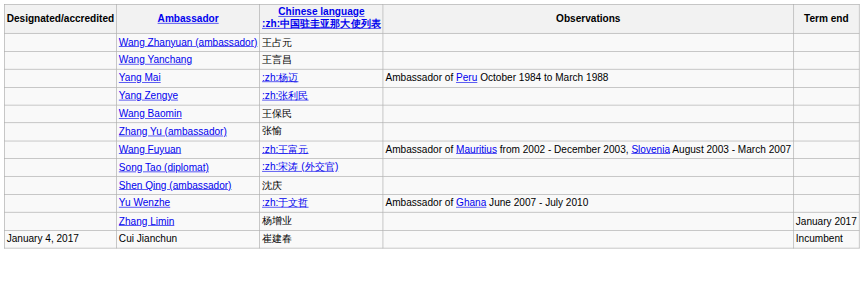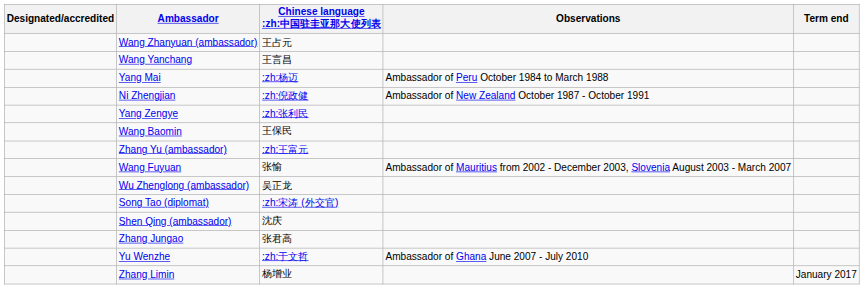+ row: Ni Zhengjian | :zh:倪政健 | Ambassador of New Zealand October 1987 - October 1991
Zhang Yu (ambassador) | Chinese language :zh:中国驻圭亚那大使列表: 张愉 -> :zh:王富元
Wang Fuyuan | Chinese language :zh:中国驻圭亚那大使列表: :zh:王富元 -> 张愉
+ row: Wu Zhenglong (ambassador) | 吴正龙
+ row: Zhang Jungao | 张君高
- row: January 4, 2017 | Cui Jianchun | 崔建春 | Incumbent
